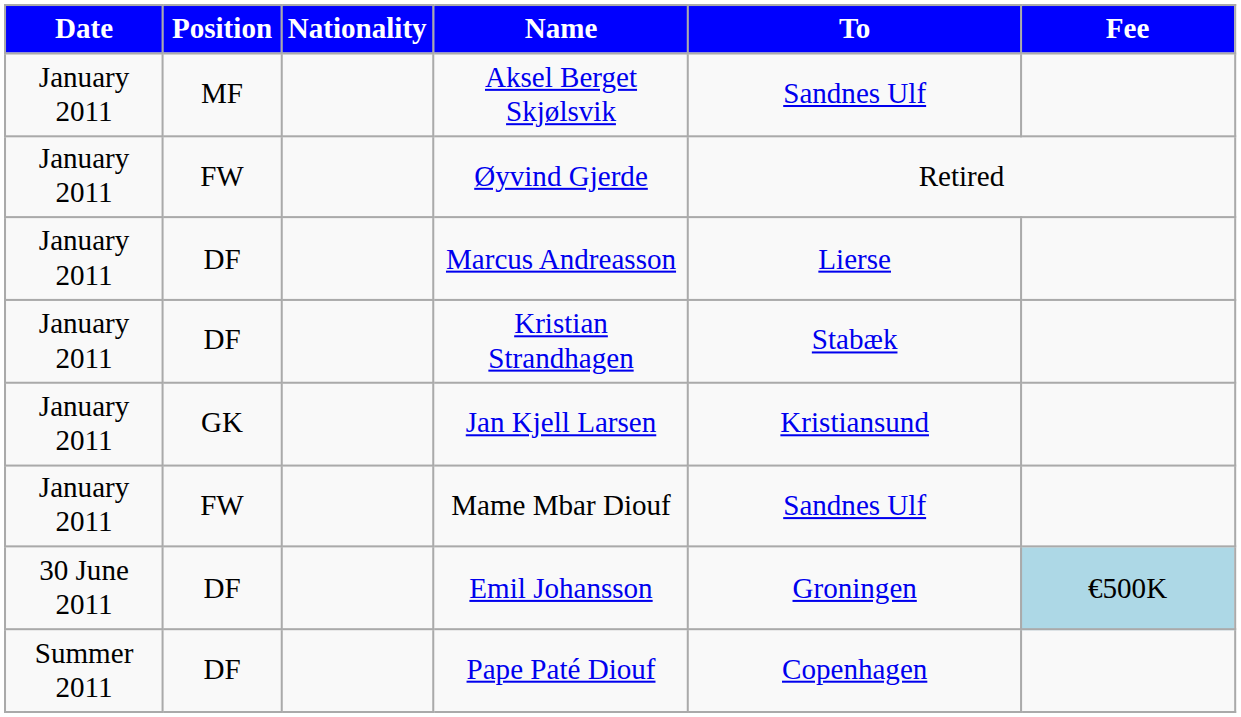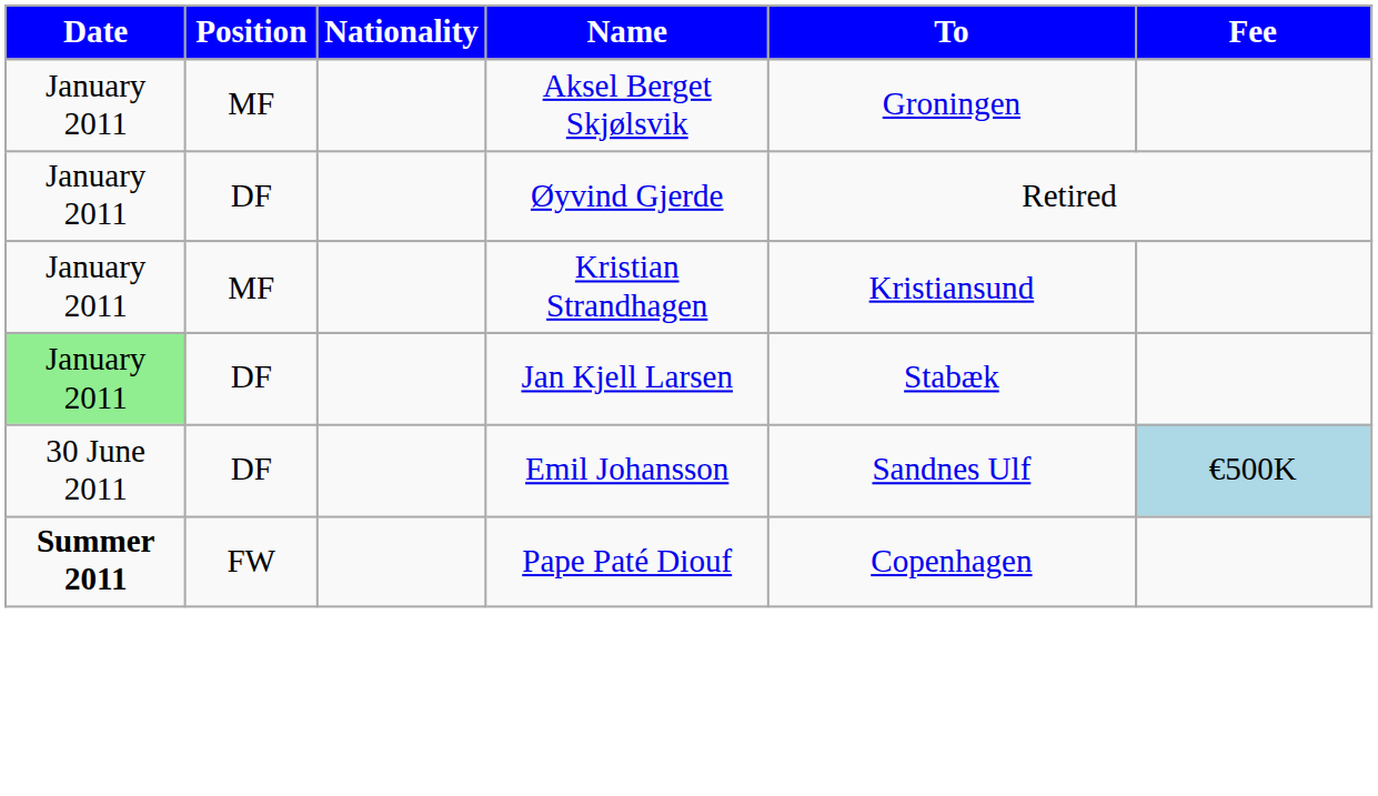Aksel Berget Skjølsvik | To: Sandnes Ulf -> Groningen
Øyvind Gjerde | Position: FW -> DF
- row: January 2011 | DF | Marcus Andreasson | Lierse
Kristian Strandhagen | Position: DF -> MF
Kristian Strandhagen | To: Stabæk -> Kristiansund
Jan Kjell Larsen | Date: no background -> lightgreen background
Jan Kjell Larsen | Position: GK -> DF
Jan Kjell Larsen | To: Kristiansund -> Stabæk
- row: January 2011 | FW | Mame Mbar Diouf | Sandnes Ulf
Emil Johansson | To: Groningen -> Sandnes Ulf
Pape Paté Diouf | Date: normal -> bold
Pape Paté Diouf | Position: DF -> FW
